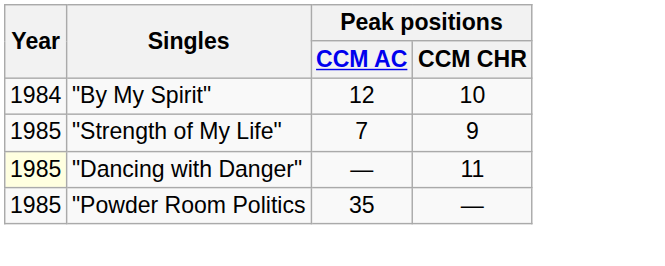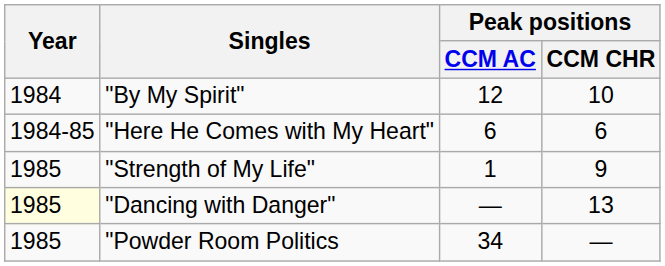+ row: 1984-85 | "Here He Comes with My Heart" | 6 | 6
"Strength of My Life" | Peak positions / CCM AC: 7 -> 1
"Dancing with Danger" | Peak positions / CCM CHR: 11 -> 13
"Powder Room Politics | Peak positions / CCM AC: 35 -> 34
